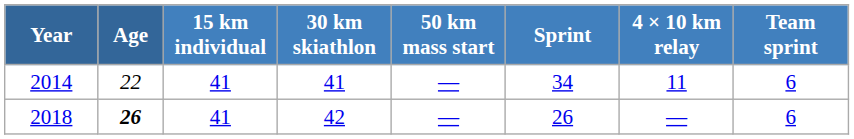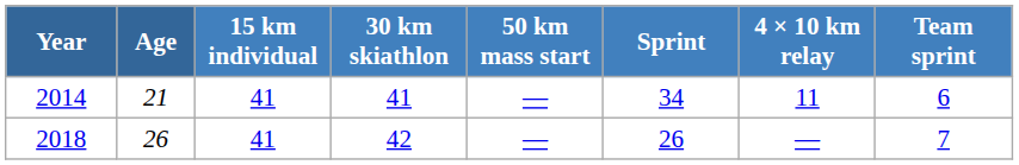2014 | Age: 22 -> 21
2018 | Age: bold -> normal
2018 | Team sprint: 6 -> 7
